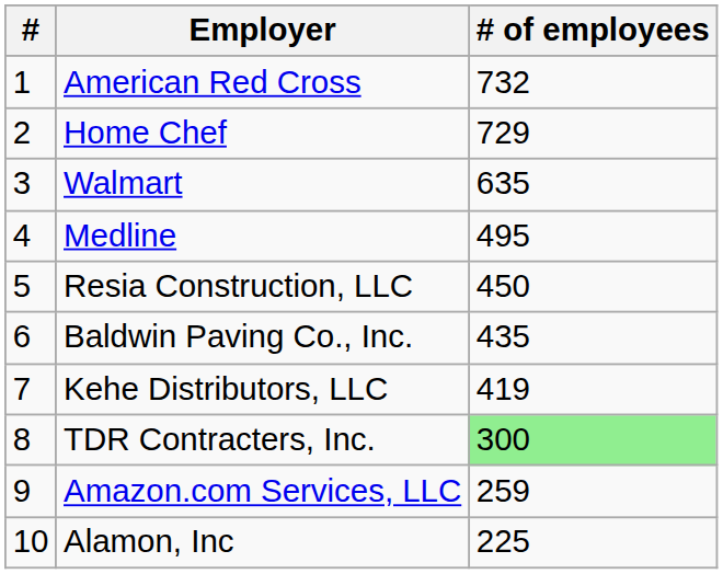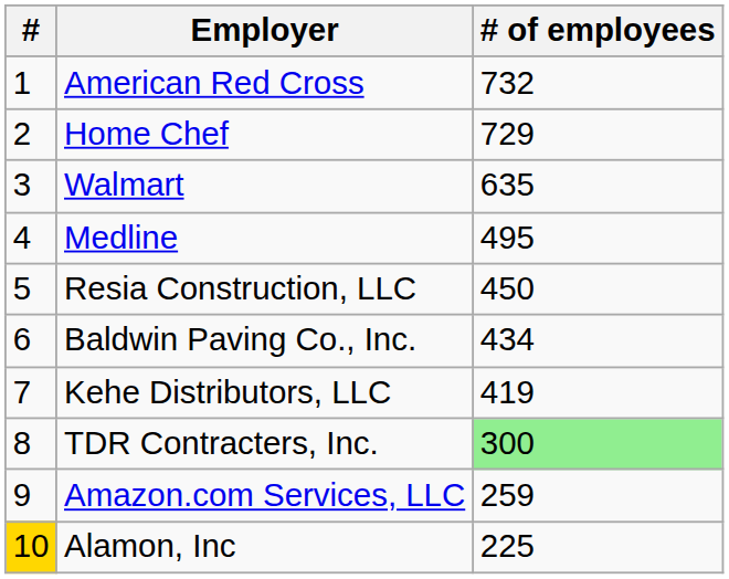Baldwin Paving Co., Inc. | # of employees: 435 -> 434
Alamon, Inc | #: no background -> gold background
